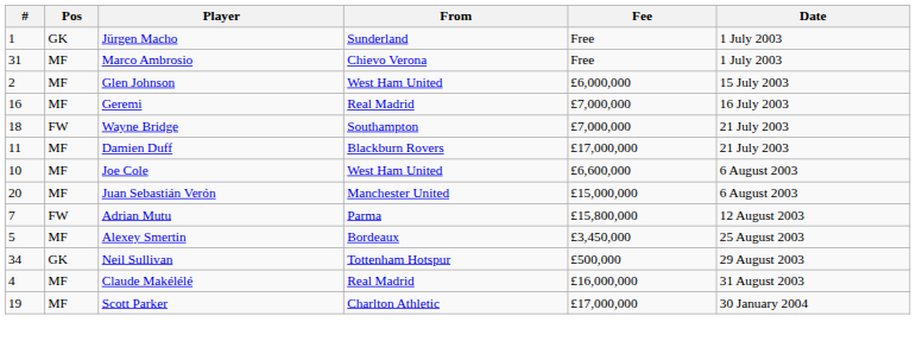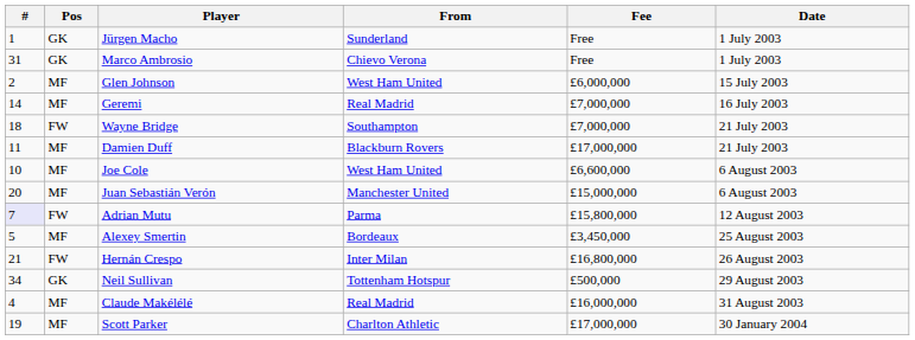Marco Ambrosio | Pos: MF -> GK
Geremi | #: 16 -> 14
Adrian Mutu | #: no background -> lavender background
+ row: 21 | FW | Hernán Crespo | Inter Milan | £16,800,000 | 26 August 2003
